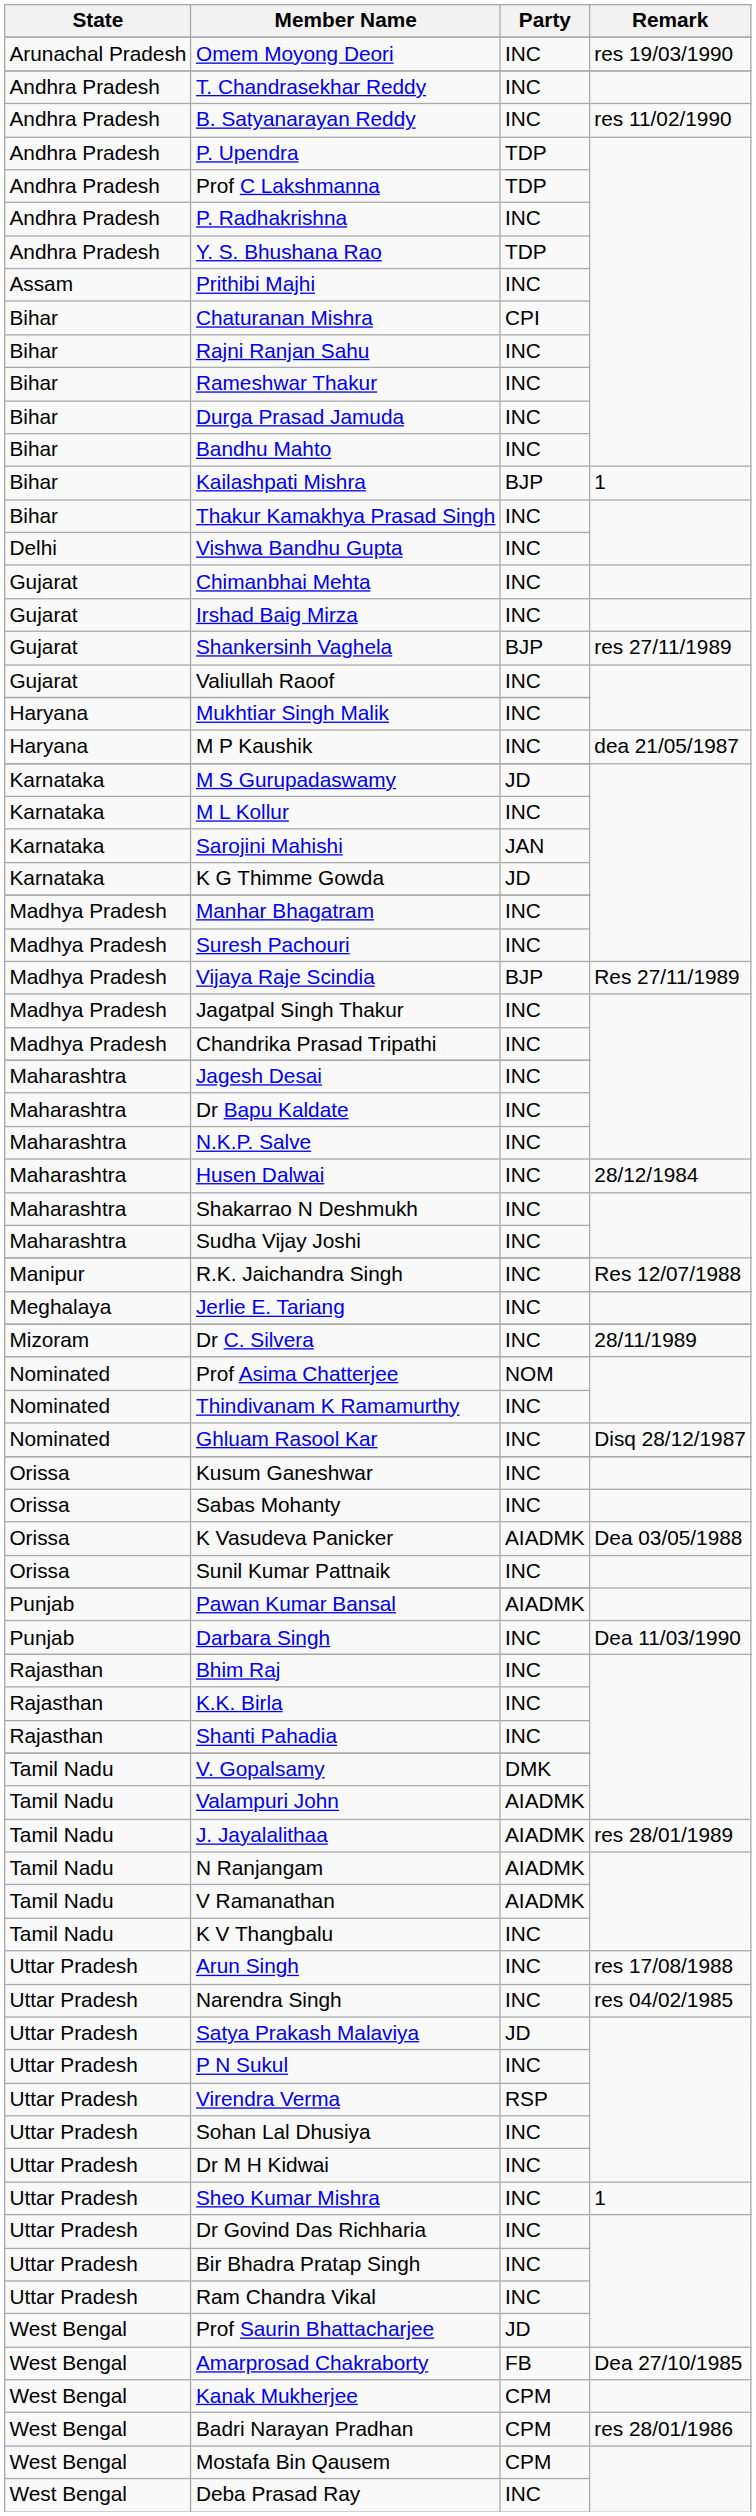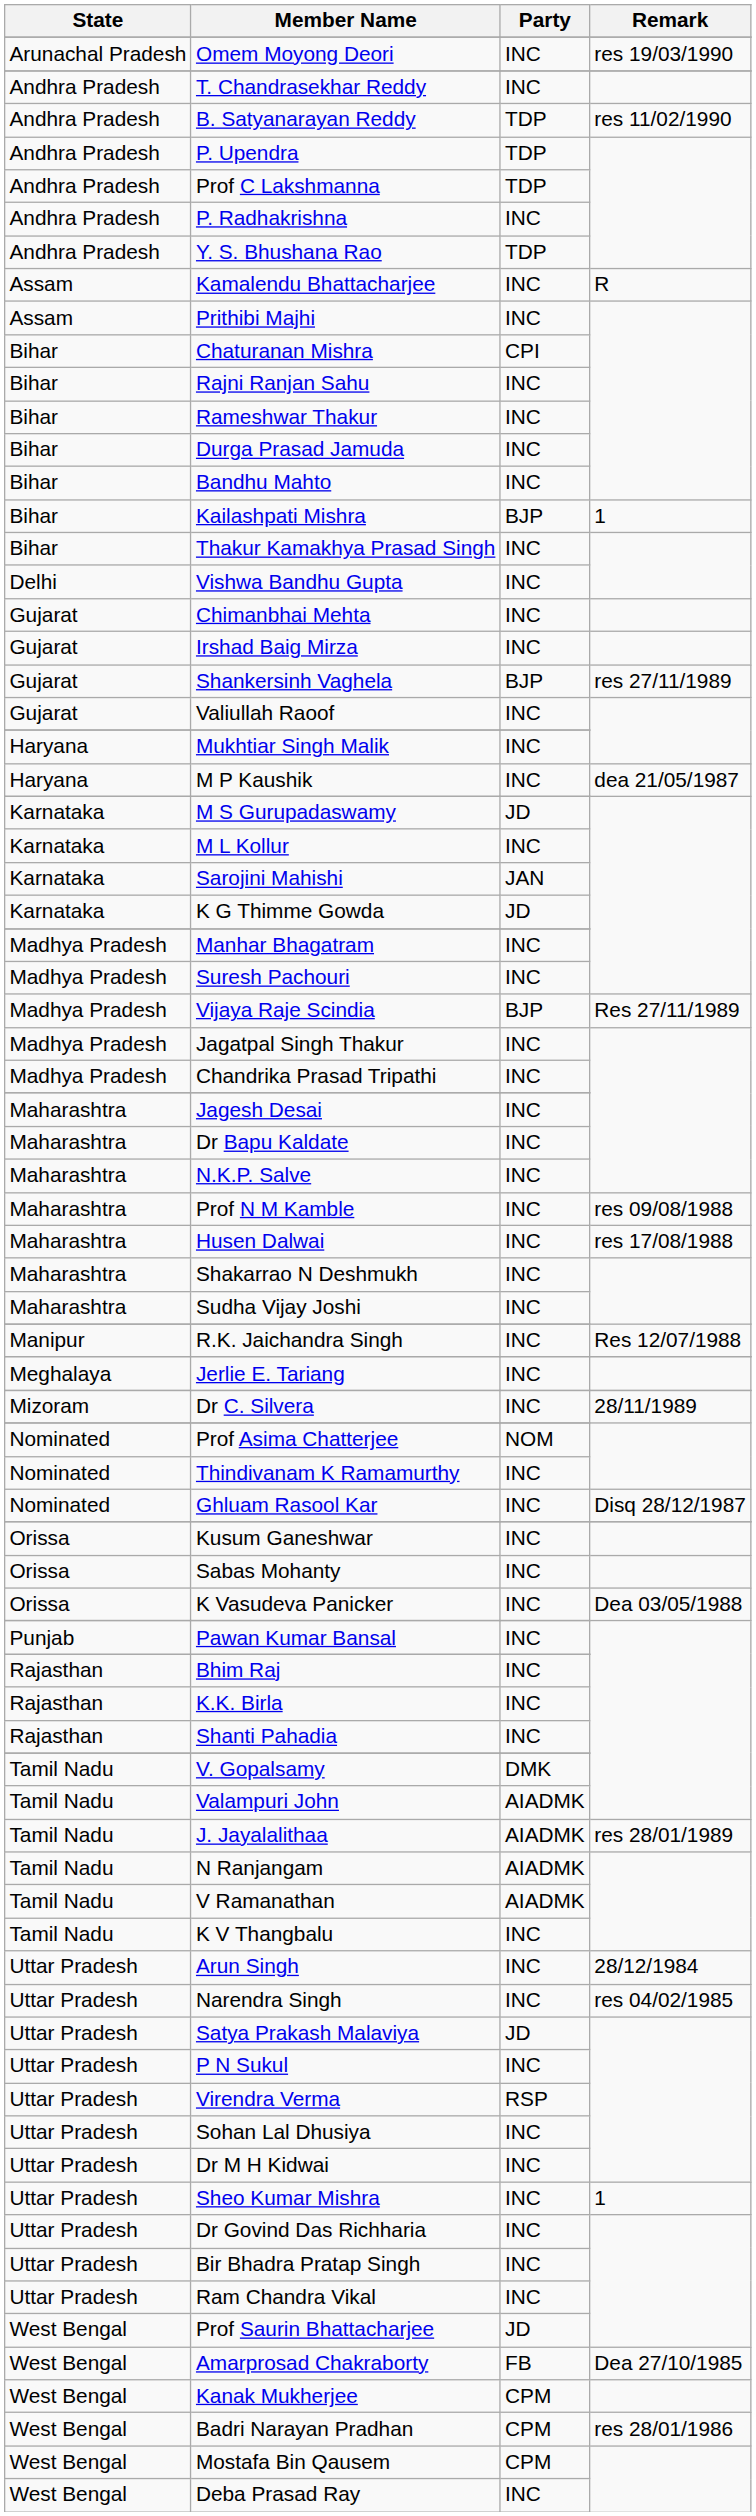B. Satyanarayan Reddy | Party: INC -> TDP
+ row: Assam | Kamalendu Bhattacharjee | INC | R
+ row: Maharashtra | Prof N M Kamble | INC | res 09/08/1988
Husen Dalwai | Remark: 28/12/1984 -> res 17/08/1988
K Vasudeva Panicker | Party: AIADMK -> INC
- row: Orissa | Sunil Kumar Pattnaik | INC
Pawan Kumar Bansal | Party: AIADMK -> INC
- row: Punjab | Darbara Singh | INC | Dea 11/03/1990
Arun Singh | Remark: res 17/08/1988 -> 28/12/1984
